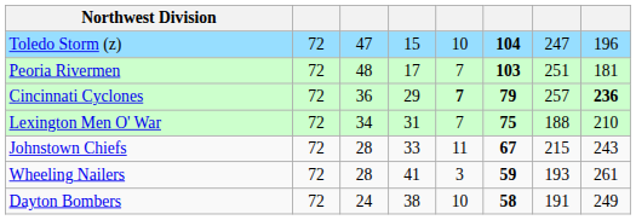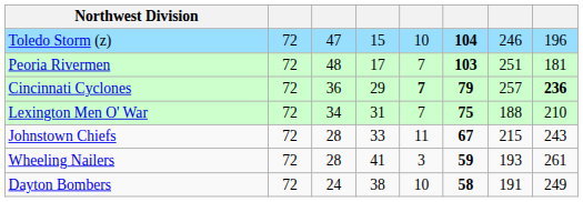Toledo Storm (z) | column 7: 247 -> 246
